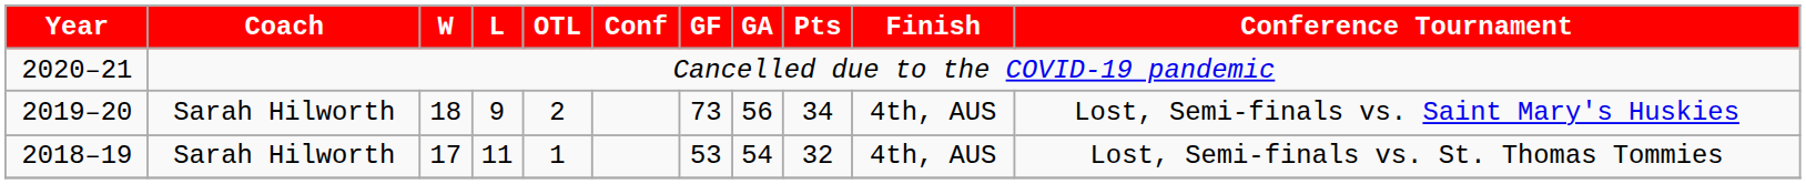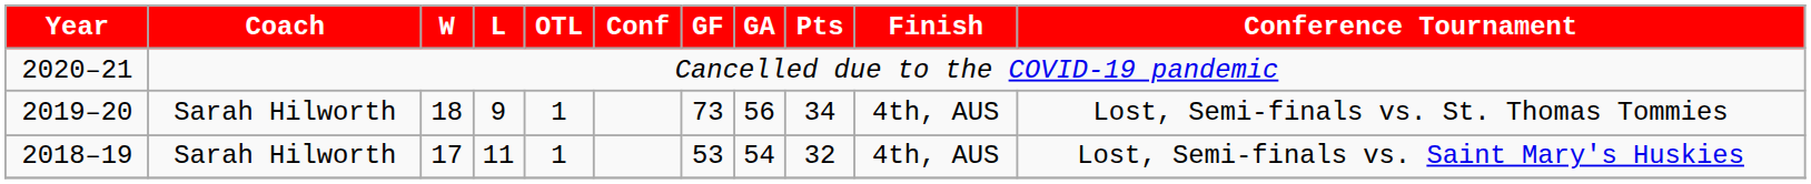2019–20 | OTL: 2 -> 1
2019–20 | Conference Tournament: Lost, Semi-finals vs. Saint Mary's Huskies -> Lost, Semi-finals vs. St. Thomas Tommies
2018–19 | Conference Tournament: Lost, Semi-finals vs. St. Thomas Tommies -> Lost, Semi-finals vs. Saint Mary's Huskies
